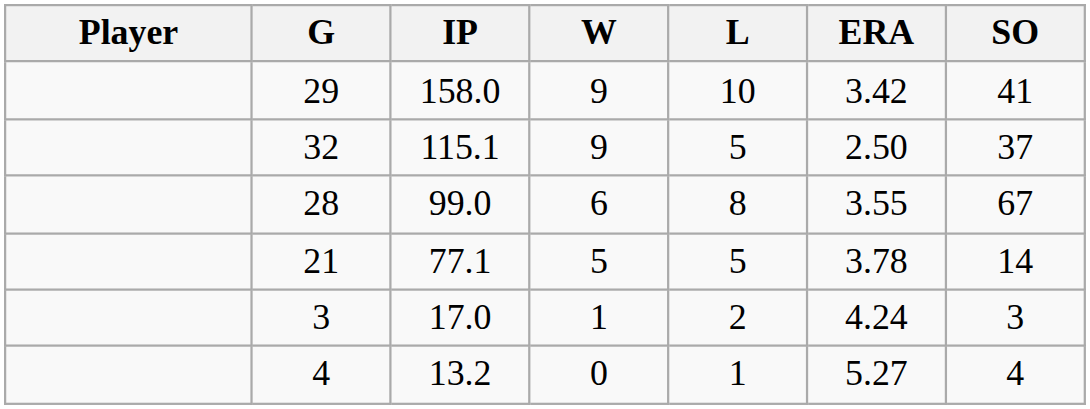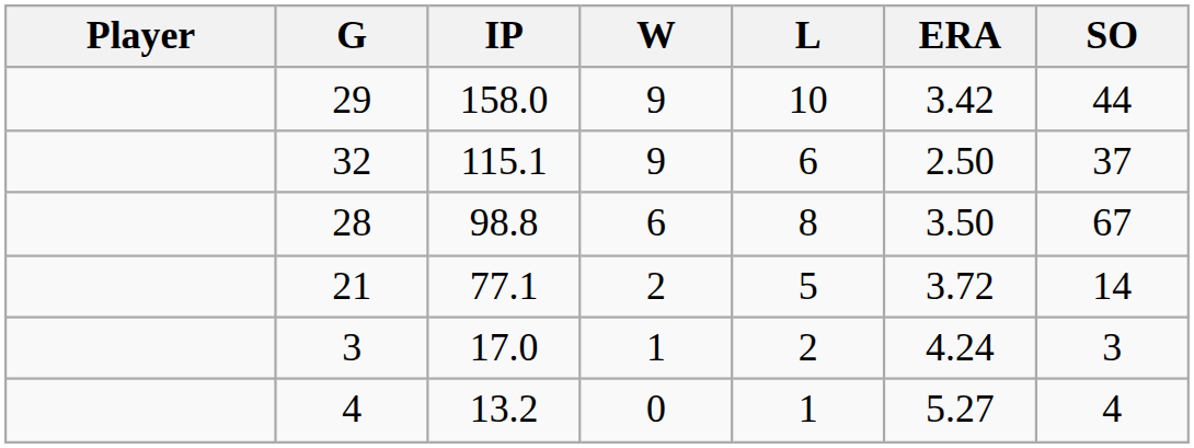29 | SO: 41 -> 44
32 | L: 5 -> 6
28 | IP: 99.0 -> 98.8
28 | ERA: 3.55 -> 3.50
21 | W: 5 -> 2
21 | ERA: 3.78 -> 3.72
